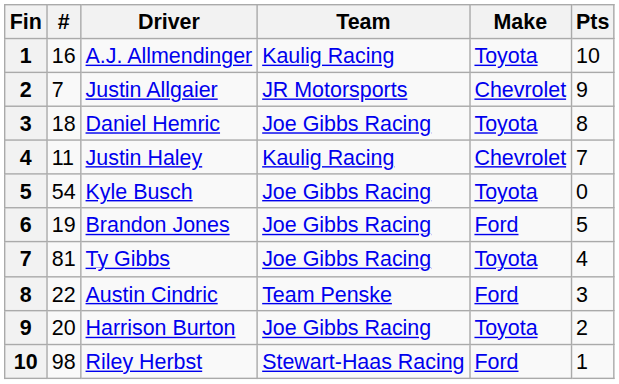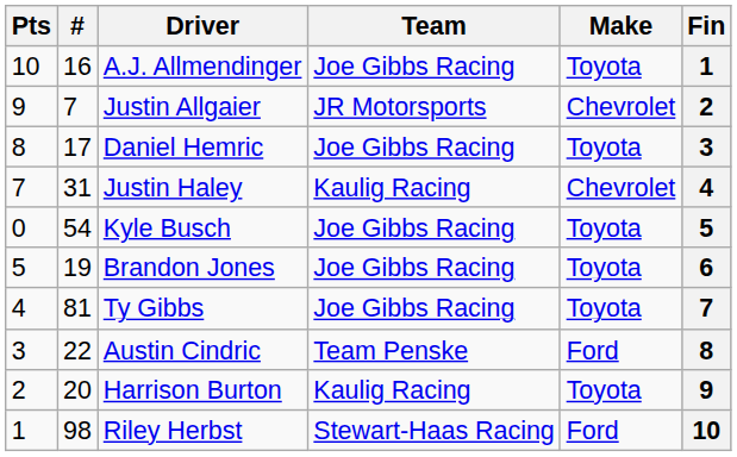columns swapped: Fin <-> Pts
A.J. Allmendinger | Team: Kaulig Racing -> Joe Gibbs Racing
Daniel Hemric | #: 18 -> 17
Justin Haley | #: 11 -> 31
Brandon Jones | Make: Ford -> Toyota
Harrison Burton | Team: Joe Gibbs Racing -> Kaulig Racing
